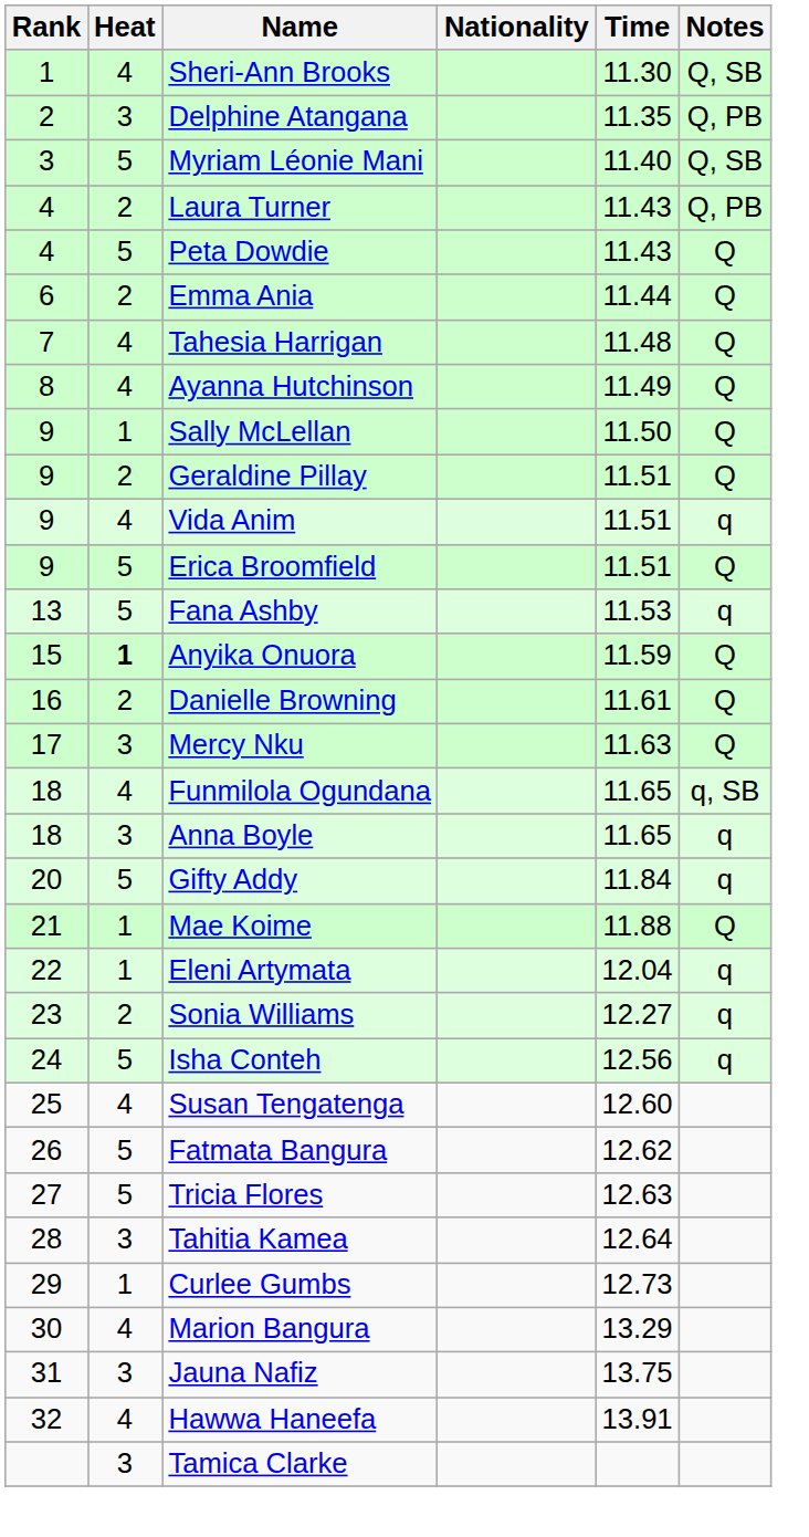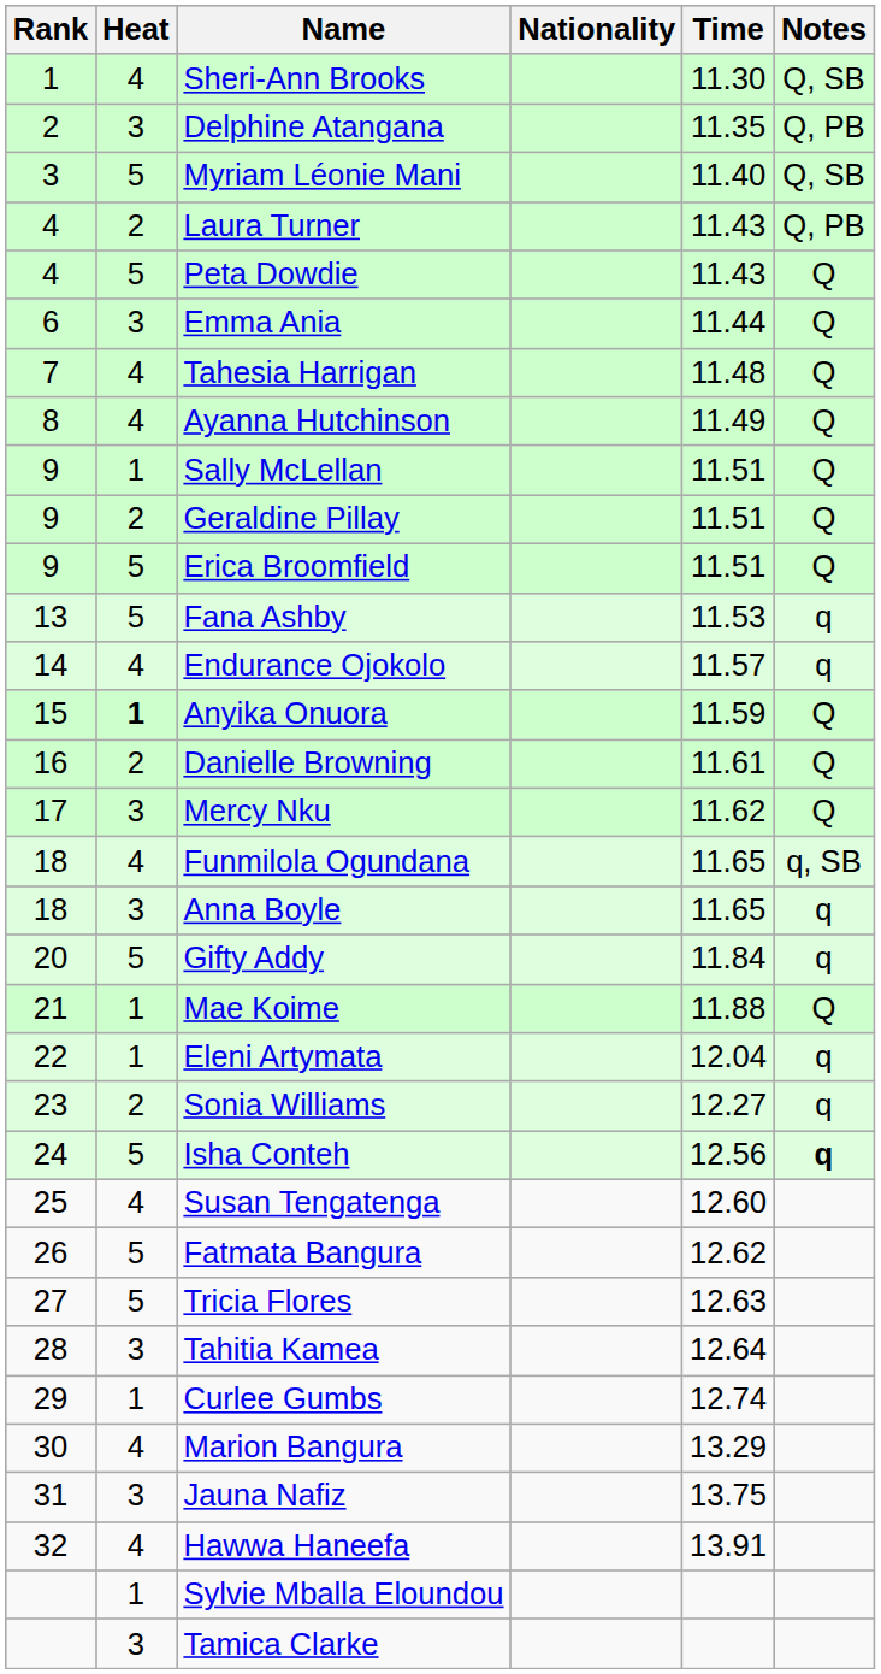Emma Ania | Heat: 2 -> 3
Sally McLellan | Time: 11.50 -> 11.51
- row: 9 | 4 | Vida Anim | 11.51 | q
+ row: 14 | 4 | Endurance Ojokolo | 11.57 | q
Mercy Nku | Time: 11.63 -> 11.62
Isha Conteh | Notes: normal -> bold
Curlee Gumbs | Time: 12.73 -> 12.74
+ row: 1 | Sylvie Mballa Eloundou
